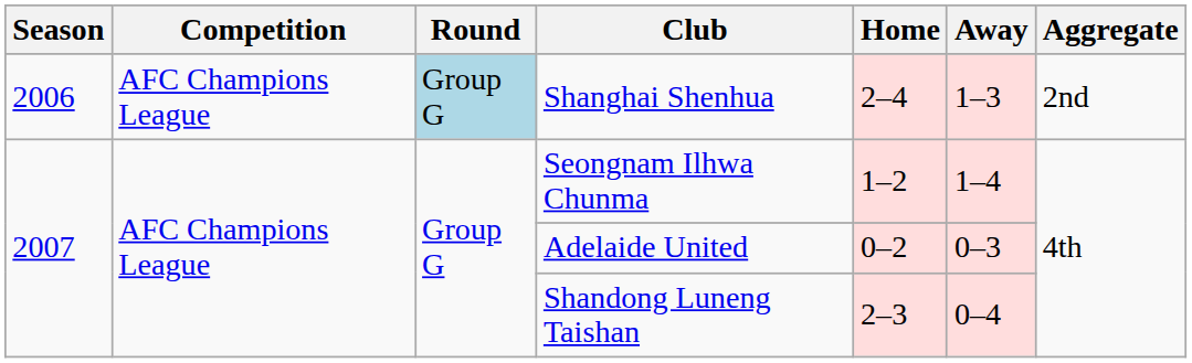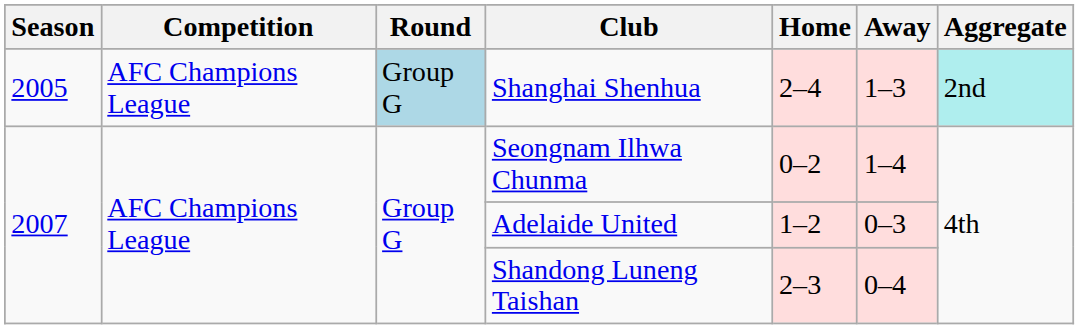Shanghai Shenhua | Season: 2006 -> 2005
Shanghai Shenhua | Aggregate: no background -> paleturquoise background
Seongnam Ilhwa Chunma | Home: 1–2 -> 0–2
Adelaide United | Home: 0–2 -> 1–2
